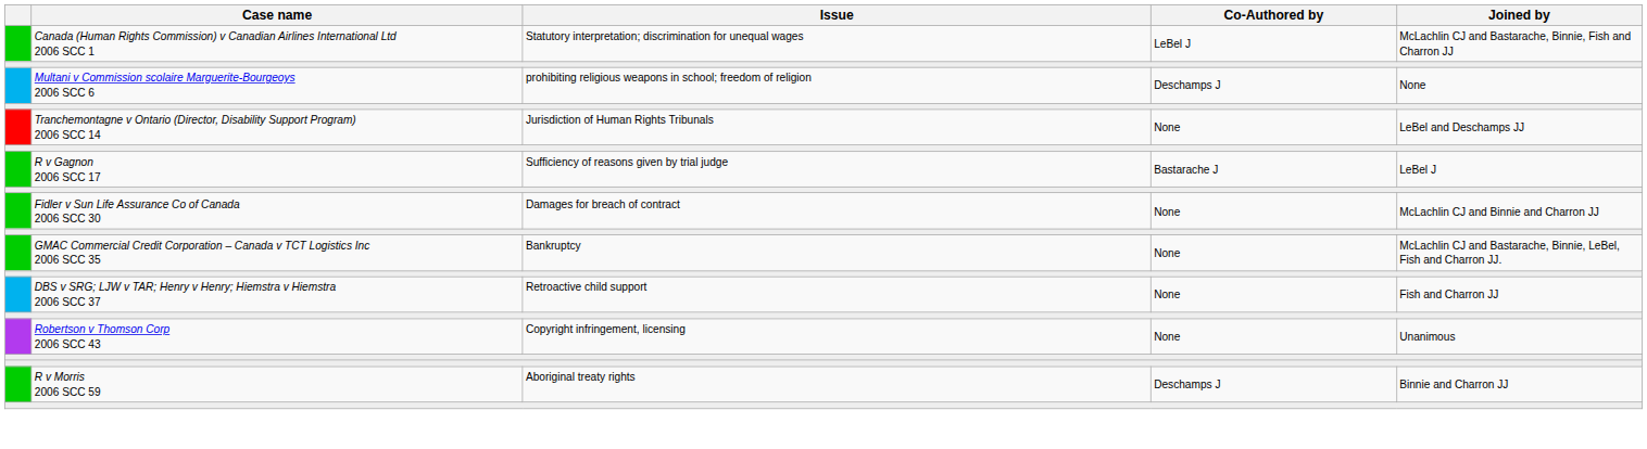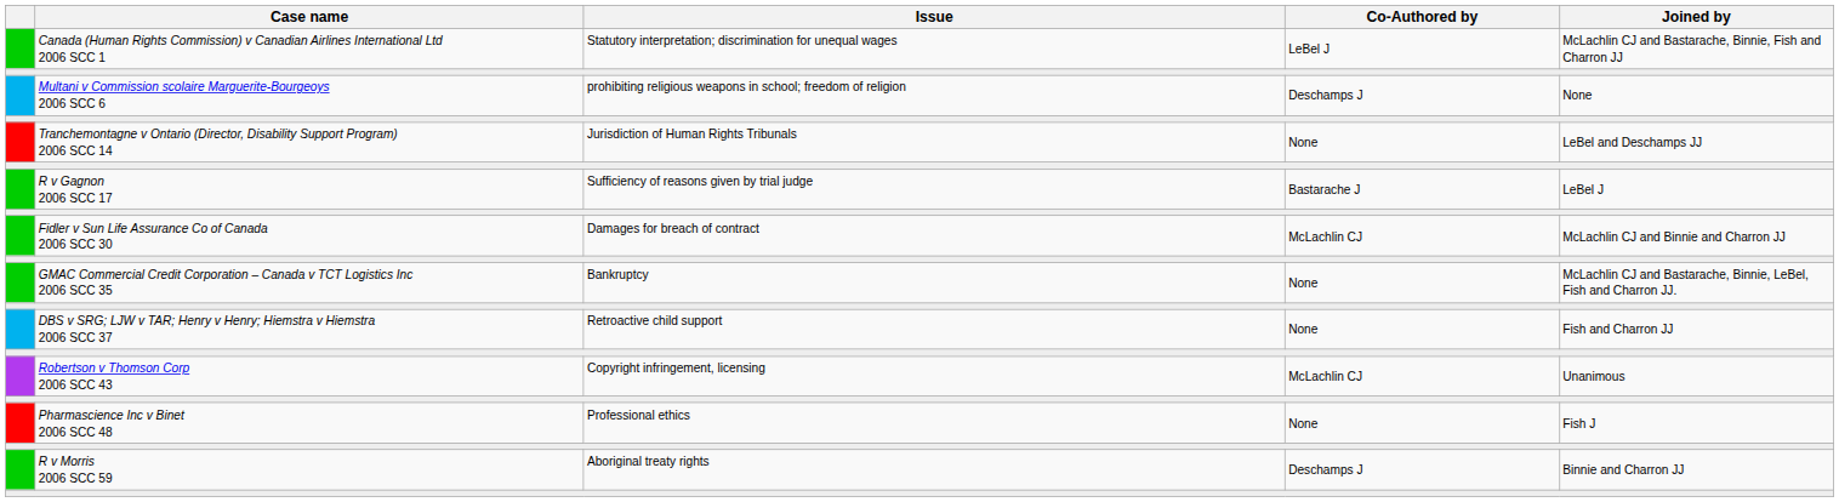Fidler v Sun Life Assurance Co of Canada 2006 SCC 30 | Co-Authored by: None -> McLachlin CJ
Robertson v Thomson Corp 2006 SCC 43 | Co-Authored by: None -> McLachlin CJ
+ row: Pharmascience Inc v Binet 2006 SCC 48 | Professional ethics | None | Fish J
